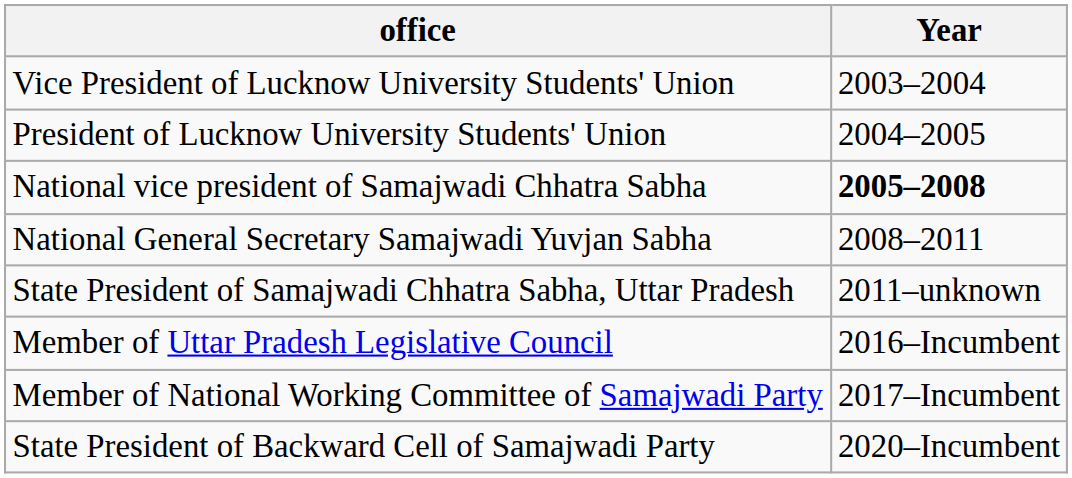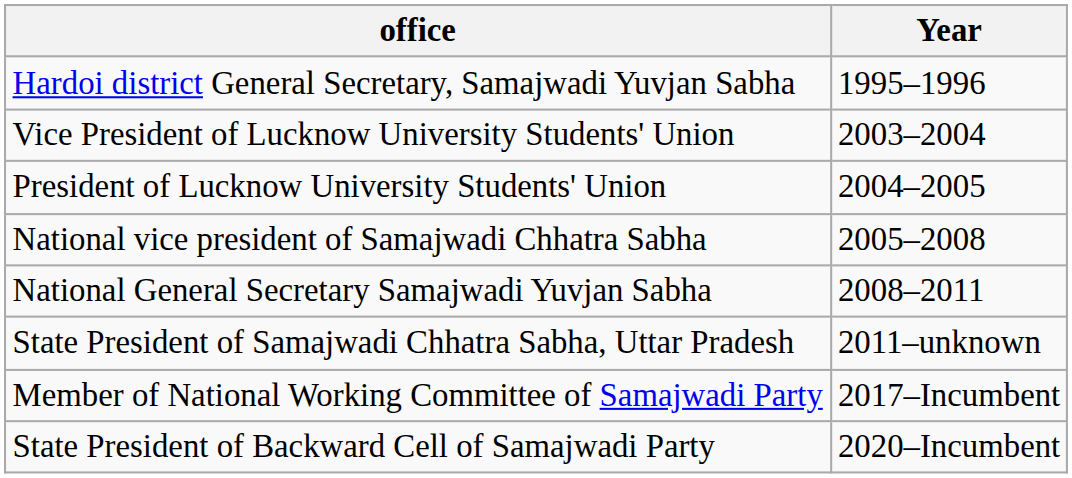+ row: Hardoi district General Secretary, Samajwadi Yuvjan Sabha | 1995–1996
National vice president of Samajwadi Chhatra Sabha | Year: bold -> normal
- row: Member of Uttar Pradesh Legislative Council | 2016–Incumbent
